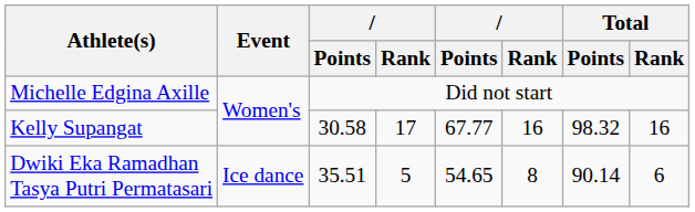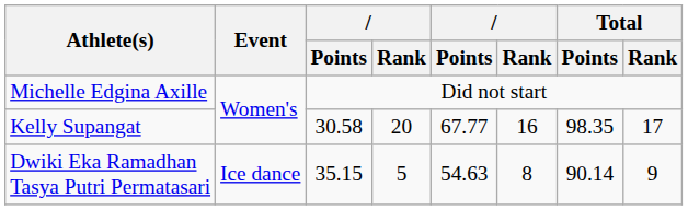Kelly Supangat | column 4: 17 -> 20
Kelly Supangat | Total / Points: 98.32 -> 98.35
Kelly Supangat | Total / Rank: 16 -> 17
Dwiki Eka Ramadhan Tasya Putri Permatasari | column 3: 35.51 -> 35.15
Dwiki Eka Ramadhan Tasya Putri Permatasari | column 5: 54.65 -> 54.63
Dwiki Eka Ramadhan Tasya Putri Permatasari | Total / Rank: 6 -> 9
